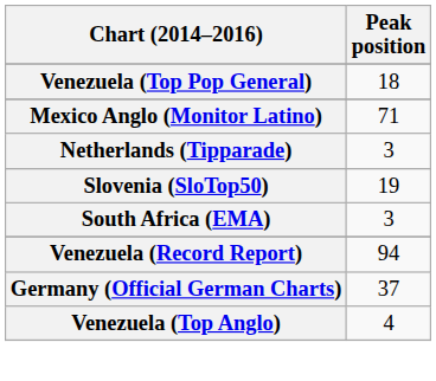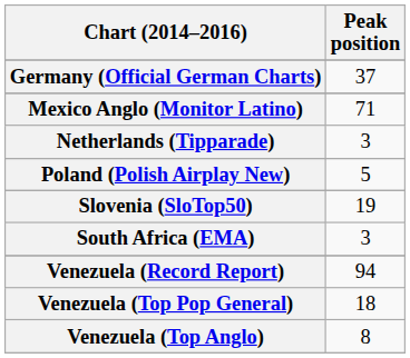rows swapped: Germany (Official German Charts) <-> Venezuela (Top Pop General)
+ row: Poland (Polish Airplay New) | 5
Venezuela (Top Anglo) | Peak position: 4 -> 8
